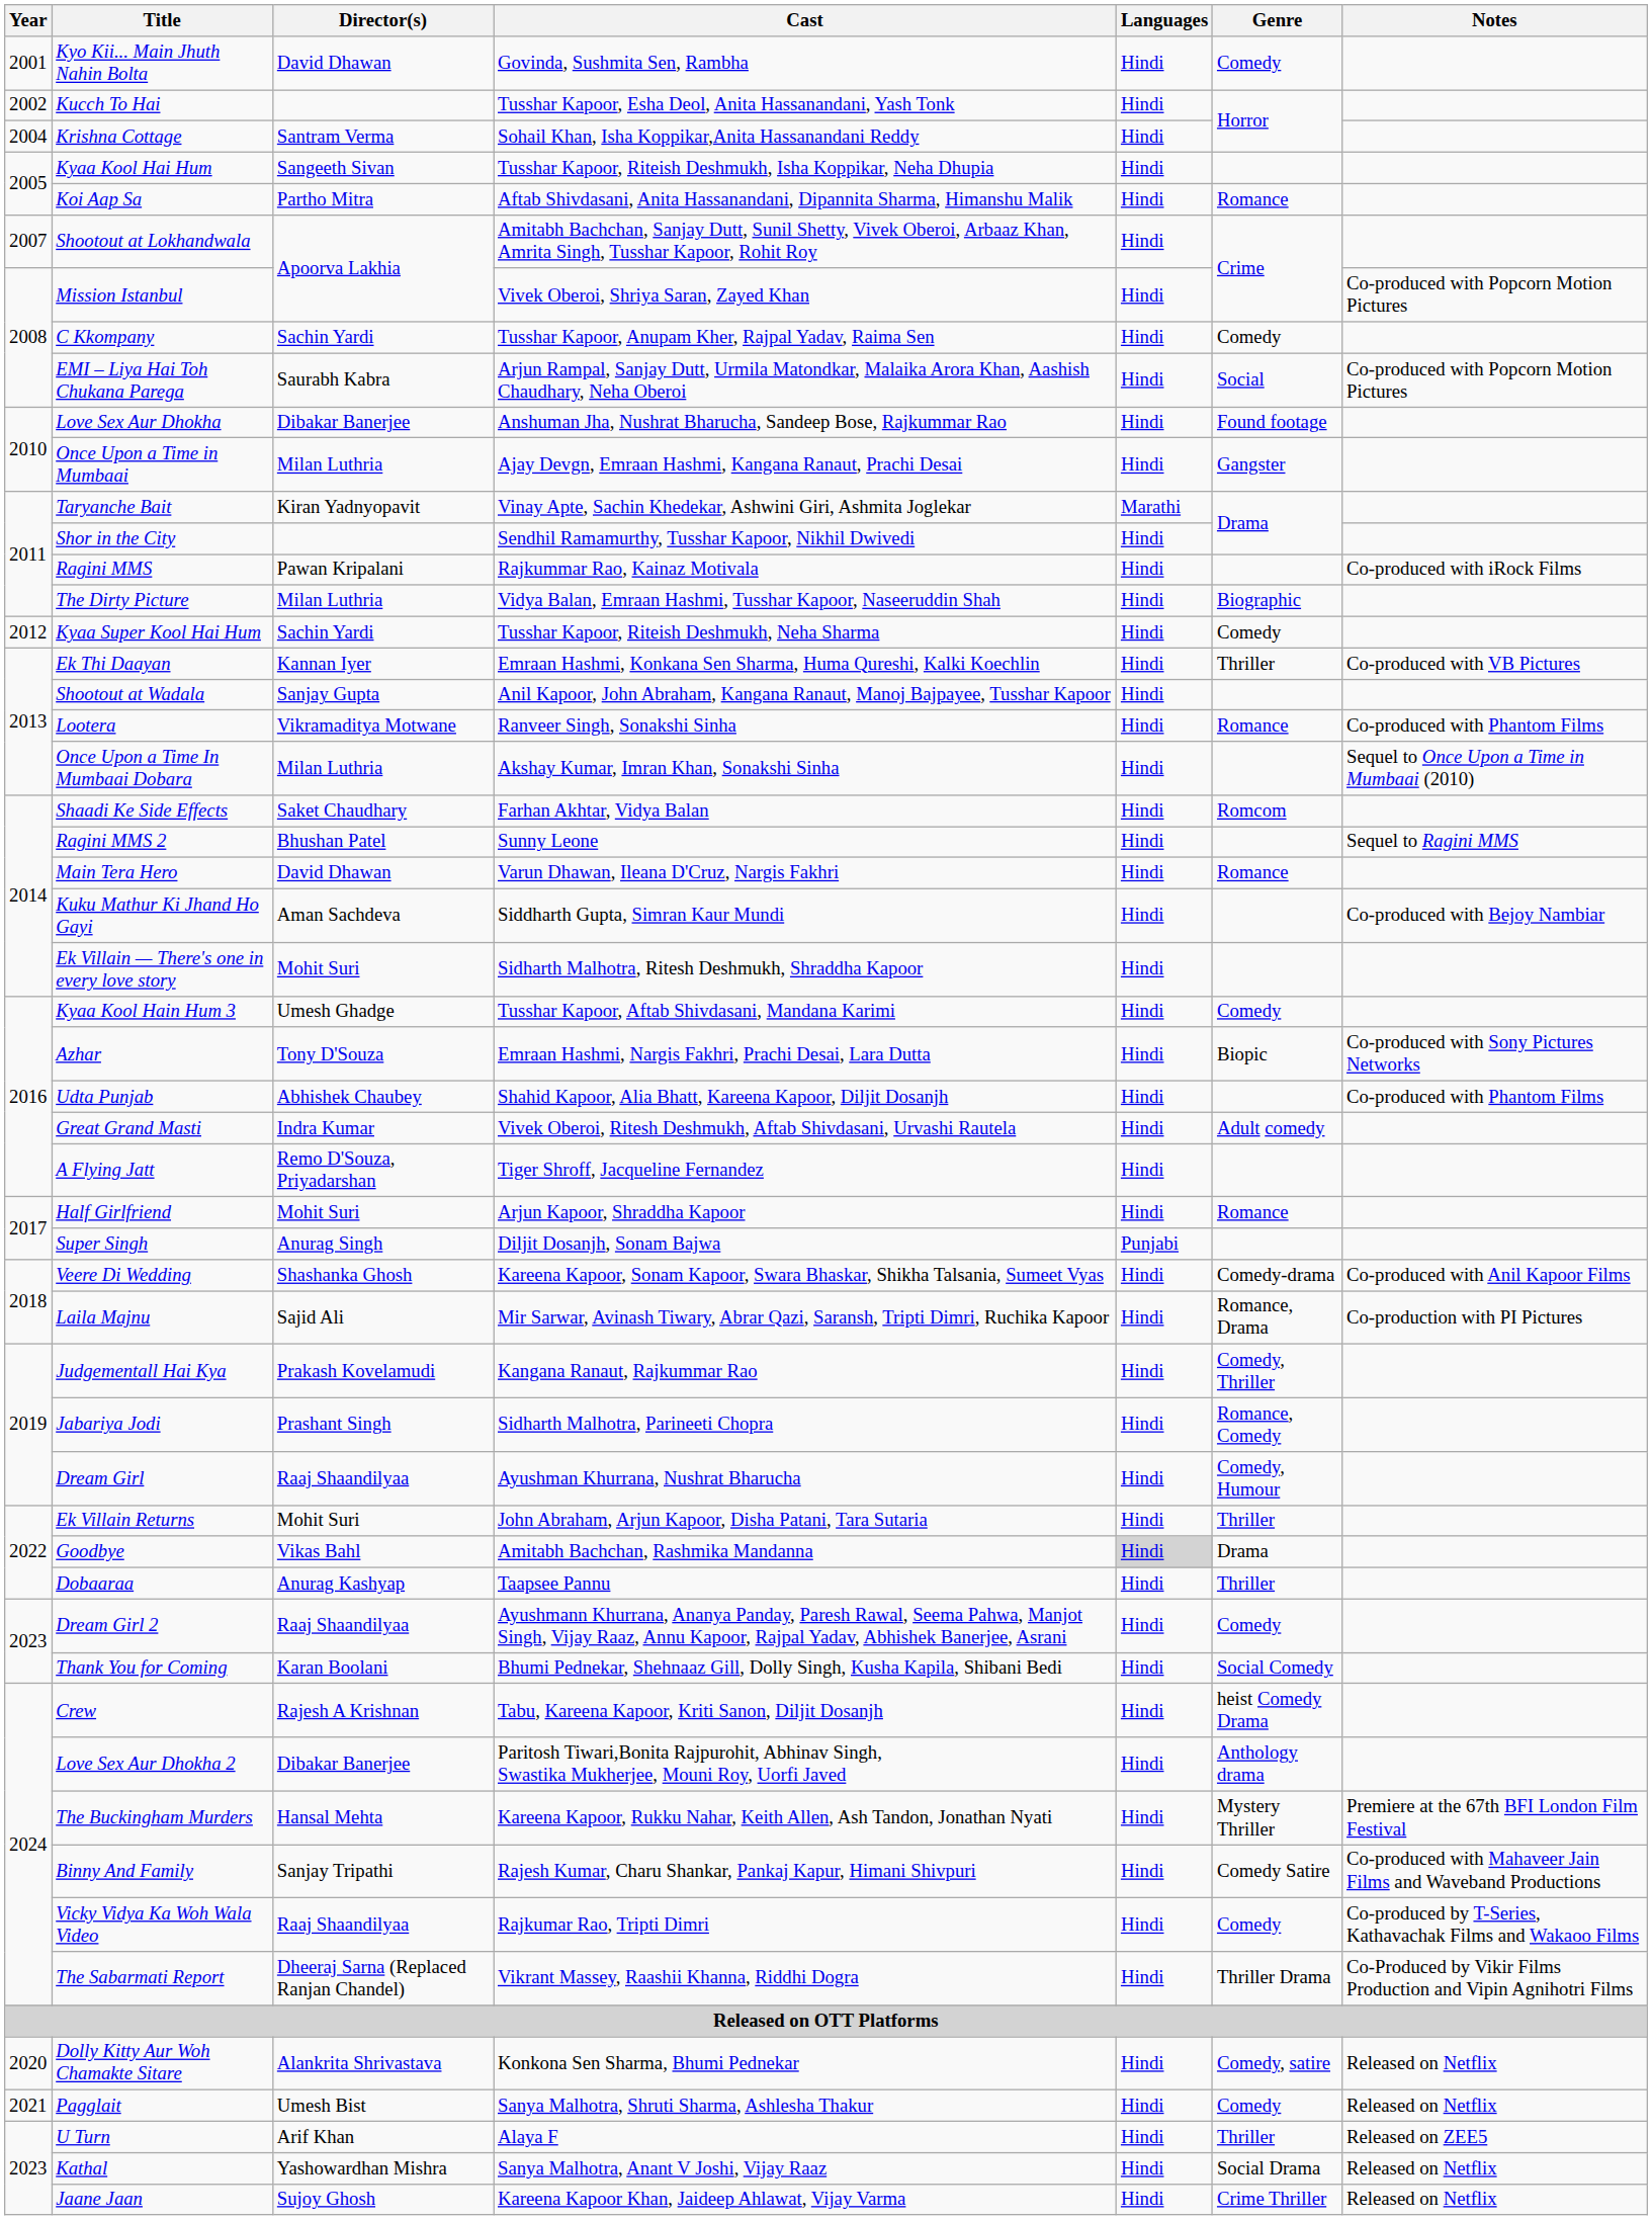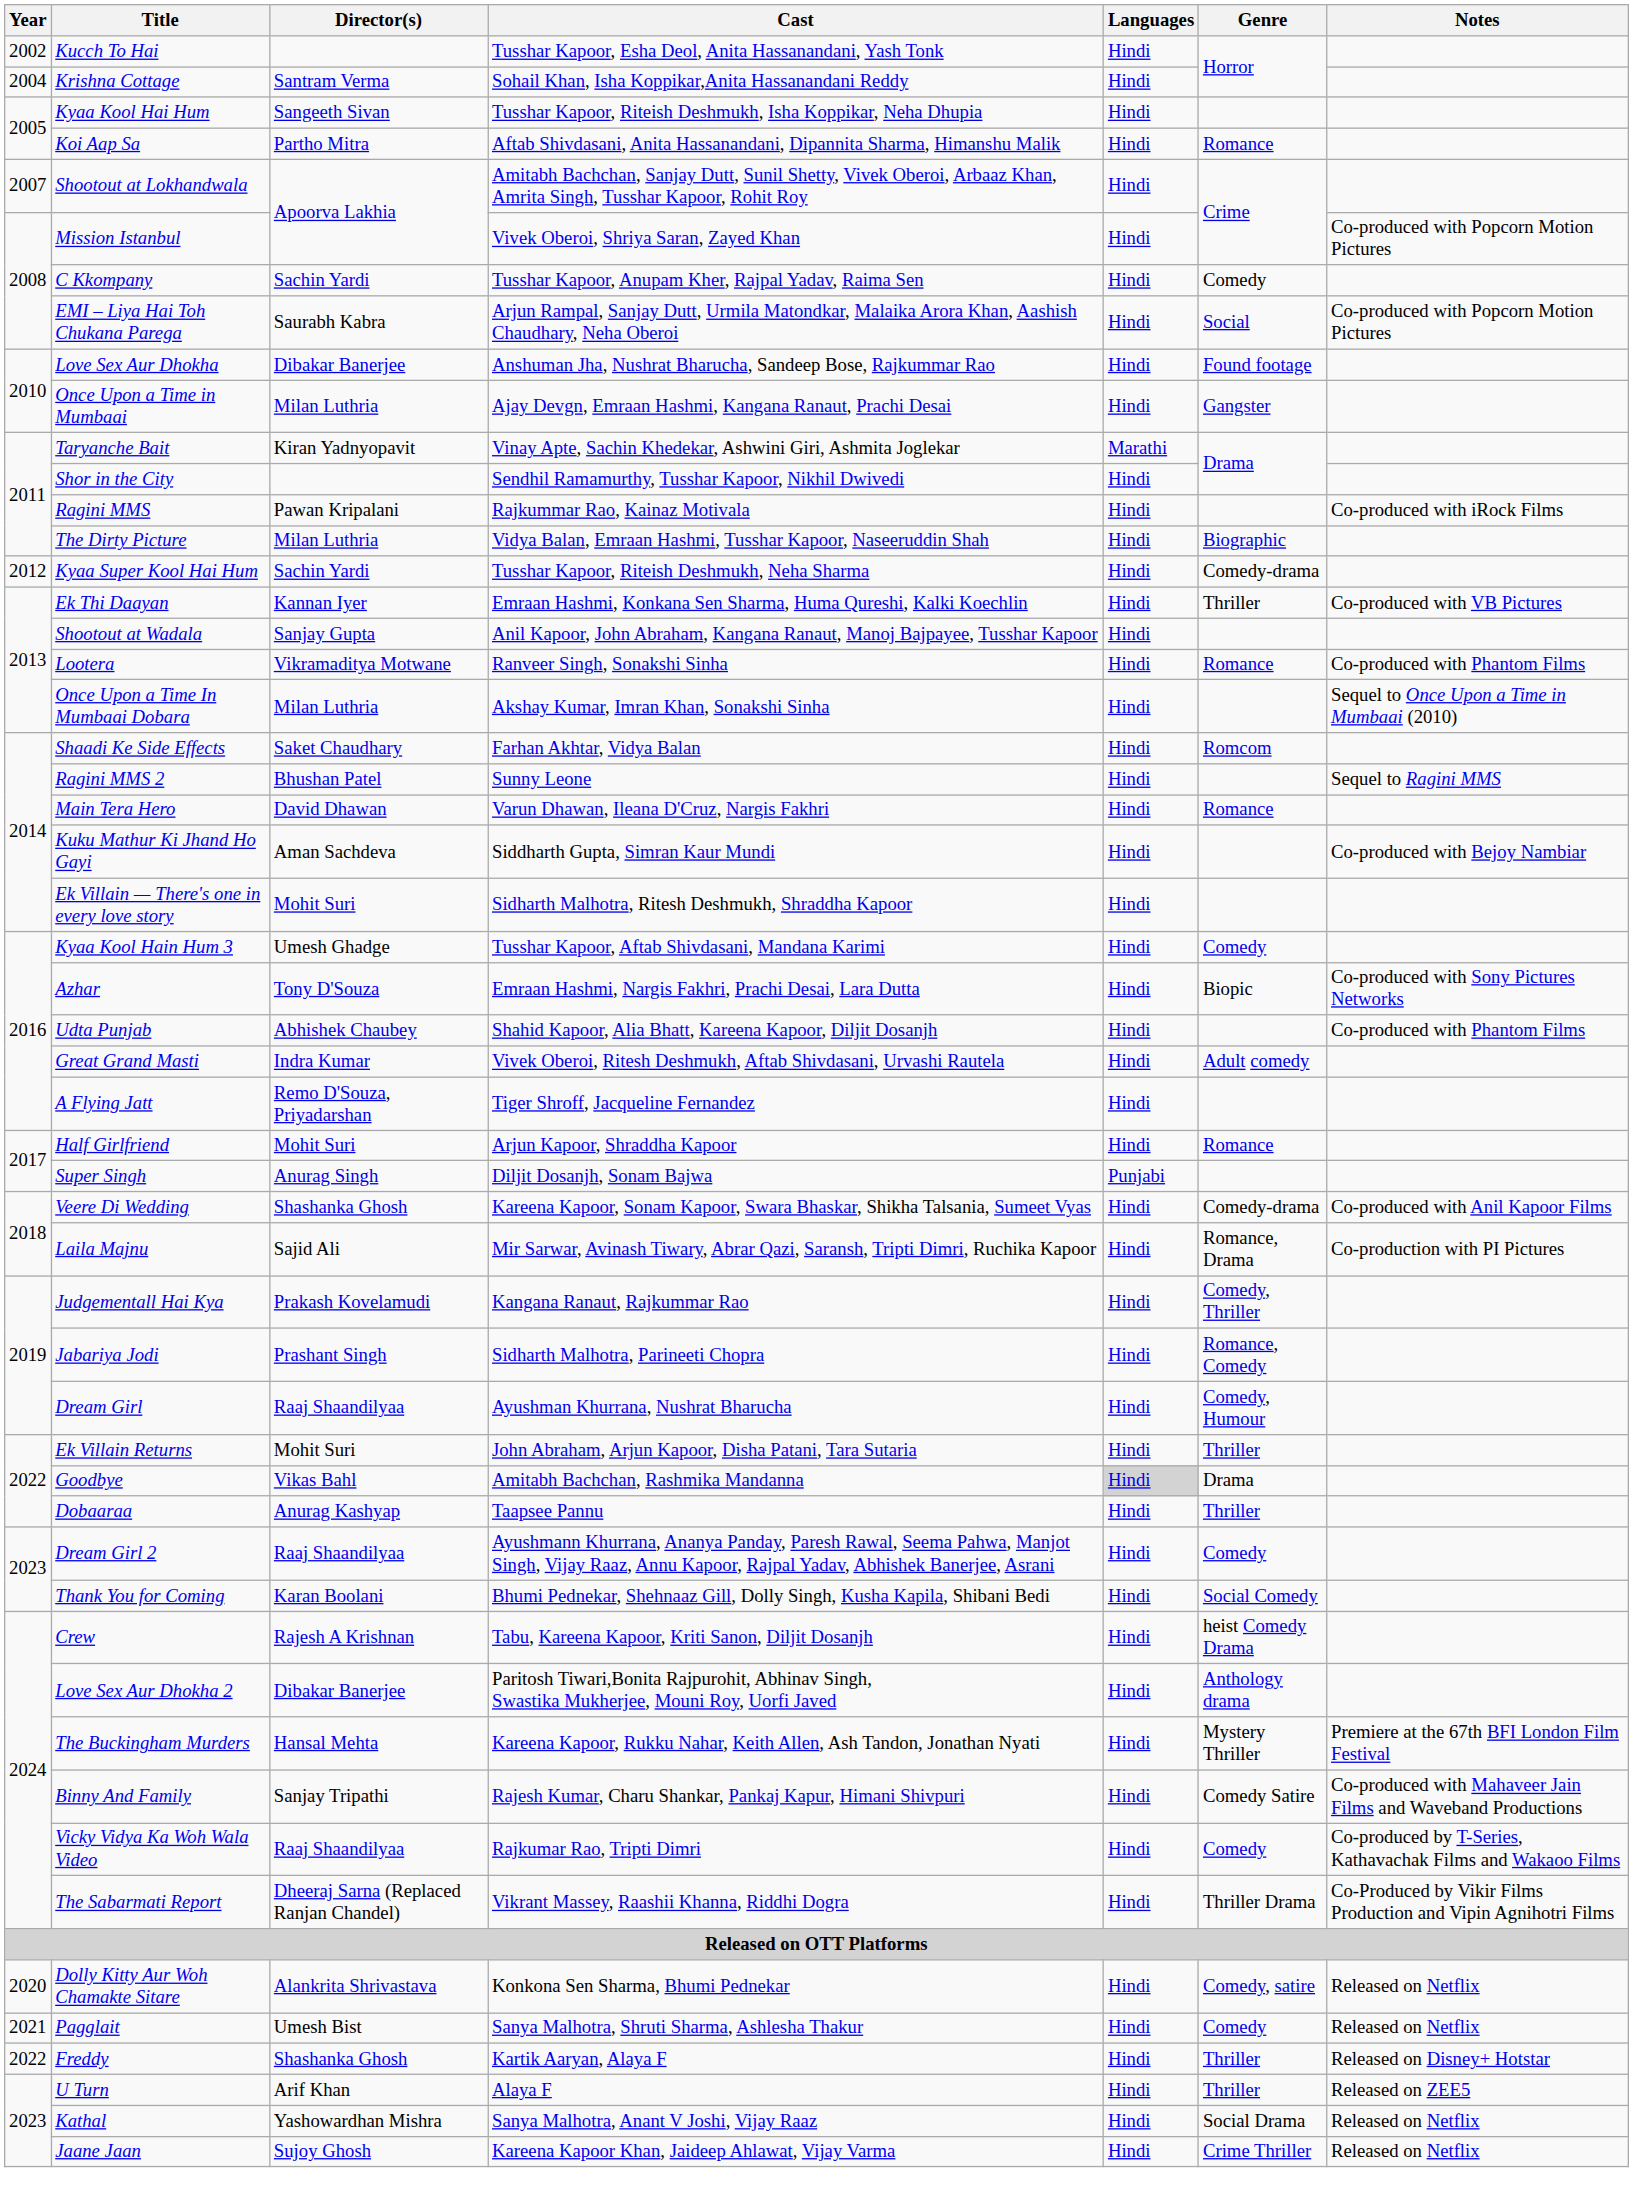- row: 2001 | Kyo Kii... Main Jhuth Nahin Bolta | David Dhawan | Govinda, Sushmita Sen, Rambha | Hindi | Comedy
Kyaa Super Kool Hai Hum | Genre: Comedy -> Comedy-drama
+ row: 2022 | Freddy | Shashanka Ghosh | Kartik Aaryan, Alaya F | Hindi | Thriller | Released on Disney+ Hotstar
